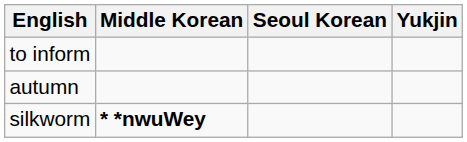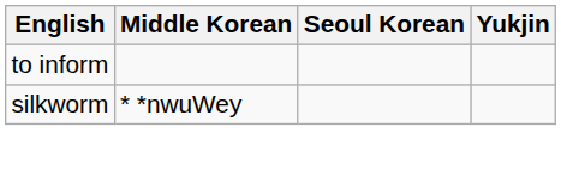- row: autumn
silkworm | Middle Korean: bold -> normal
